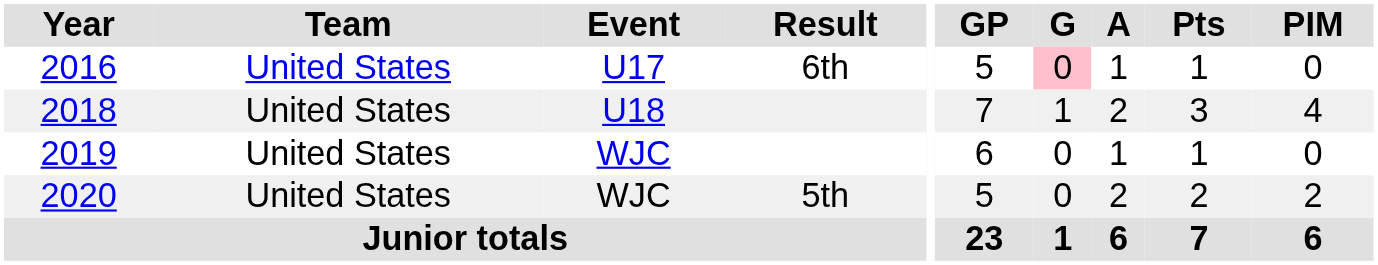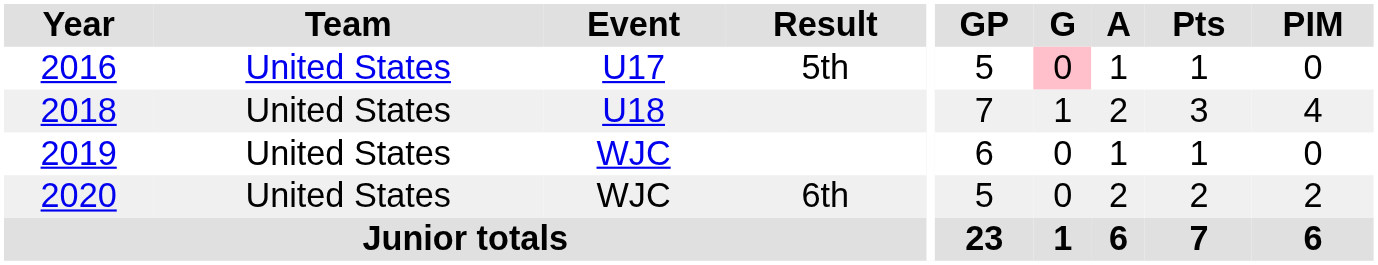2016 | Result: 6th -> 5th
2020 | Result: 5th -> 6th
